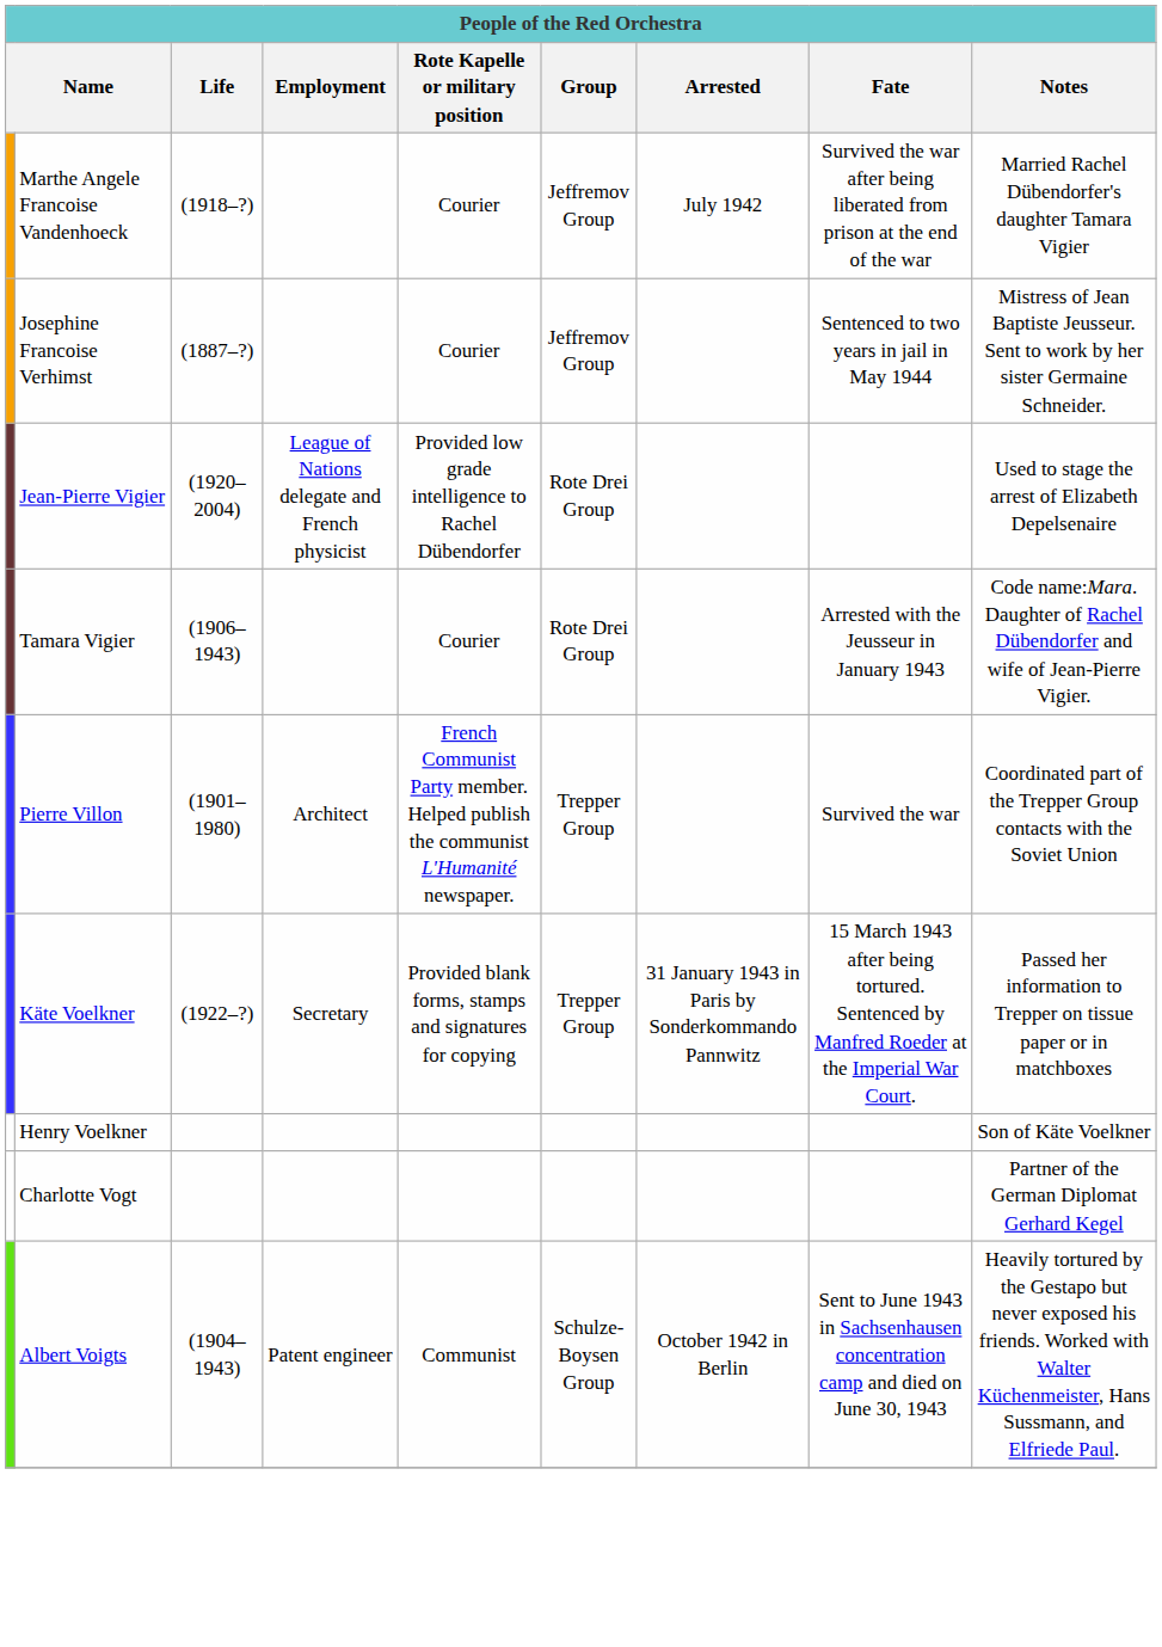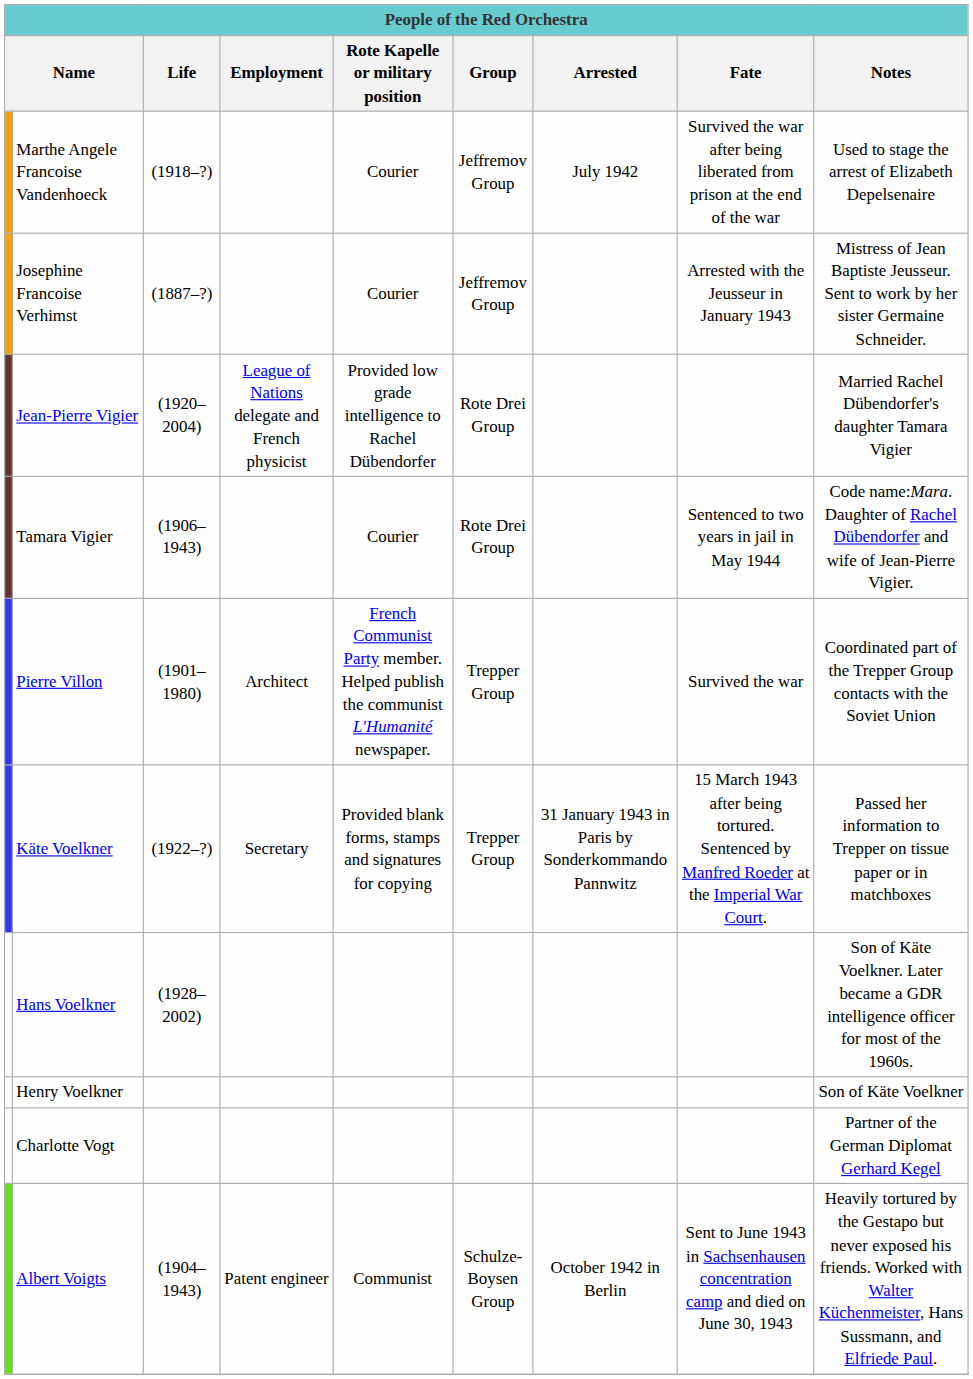Marthe Angele Francoise Vandenhoeck | Notes: Married Rachel Dübendorfer's daughter Tamara Vigier -> Used to stage the arrest of Elizabeth Depelsenaire
Josephine Francoise Verhimst | Fate: Sentenced to two years in jail in May 1944 -> Arrested with the Jeusseur in January 1943
Jean-Pierre Vigier | Notes: Used to stage the arrest of Elizabeth Depelsenaire -> Married Rachel Dübendorfer's daughter Tamara Vigier
Tamara Vigier | Fate: Arrested with the Jeusseur in January 1943 -> Sentenced to two years in jail in May 1944
+ row: Hans Voelkner | (1928–2002) | Son of Käte Voelkner. Later became a GDR intelligence officer for most of the 1960s.
